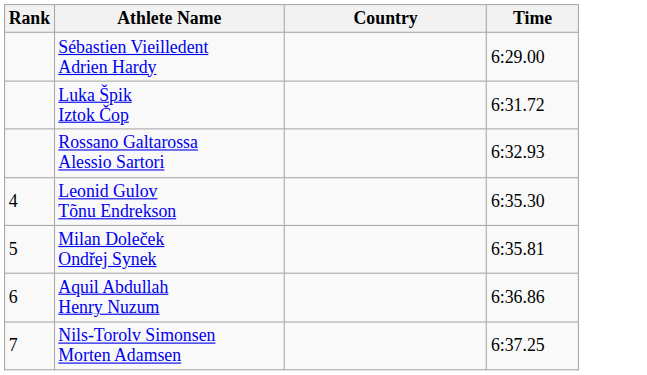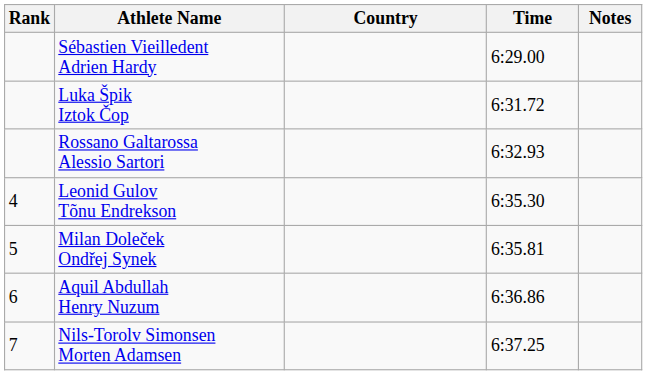+ column: Notes
